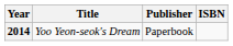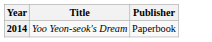- column: ISBN
